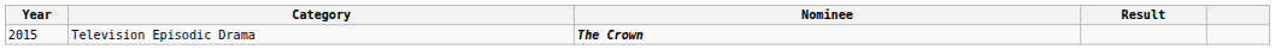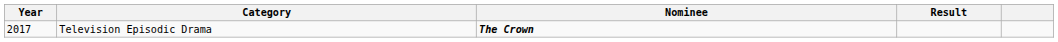Television Episodic Drama | Year: 2015 -> 2017
